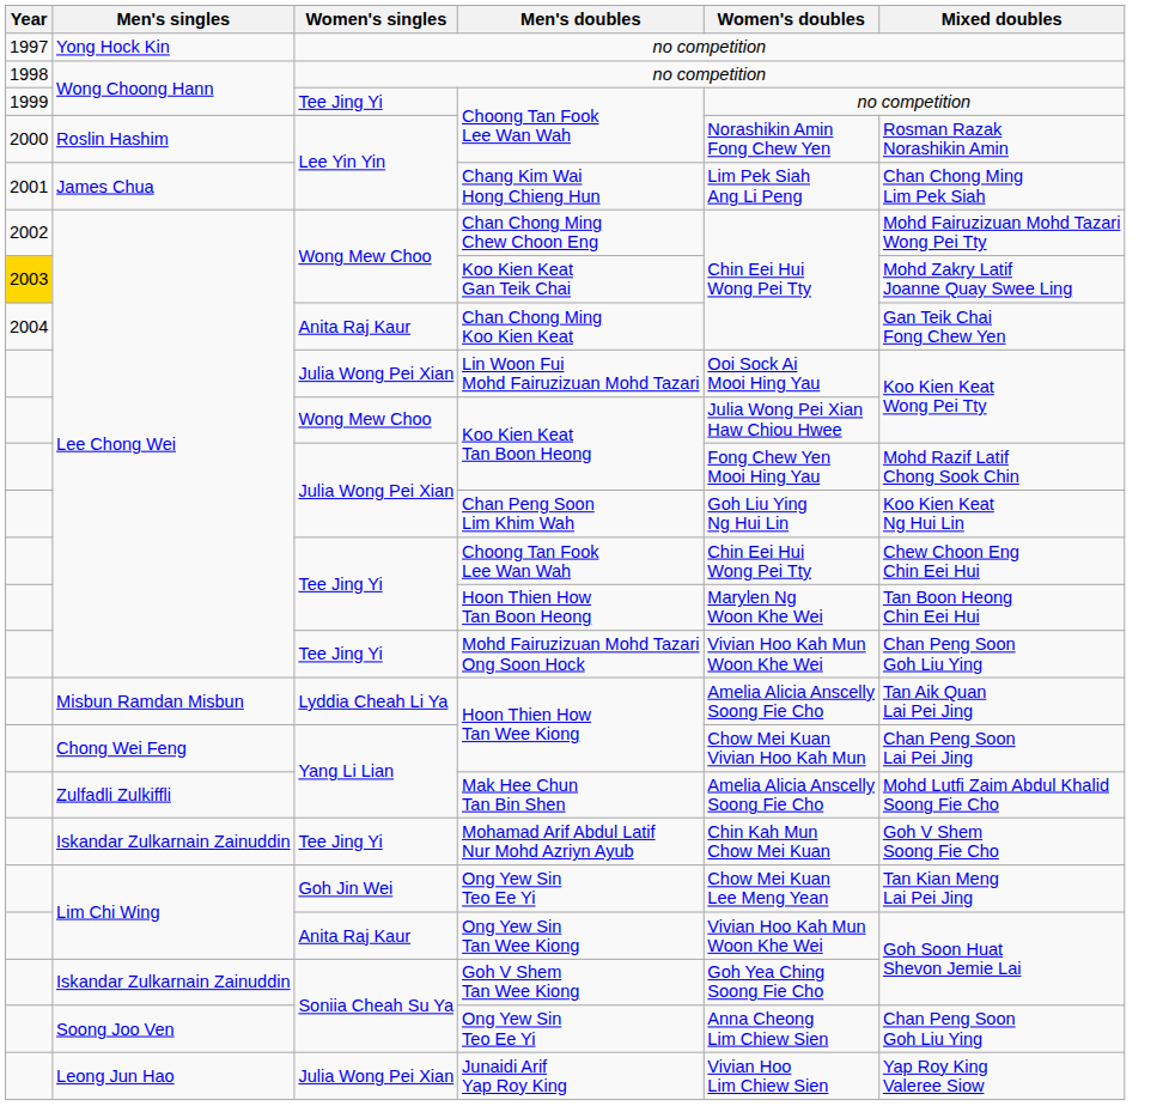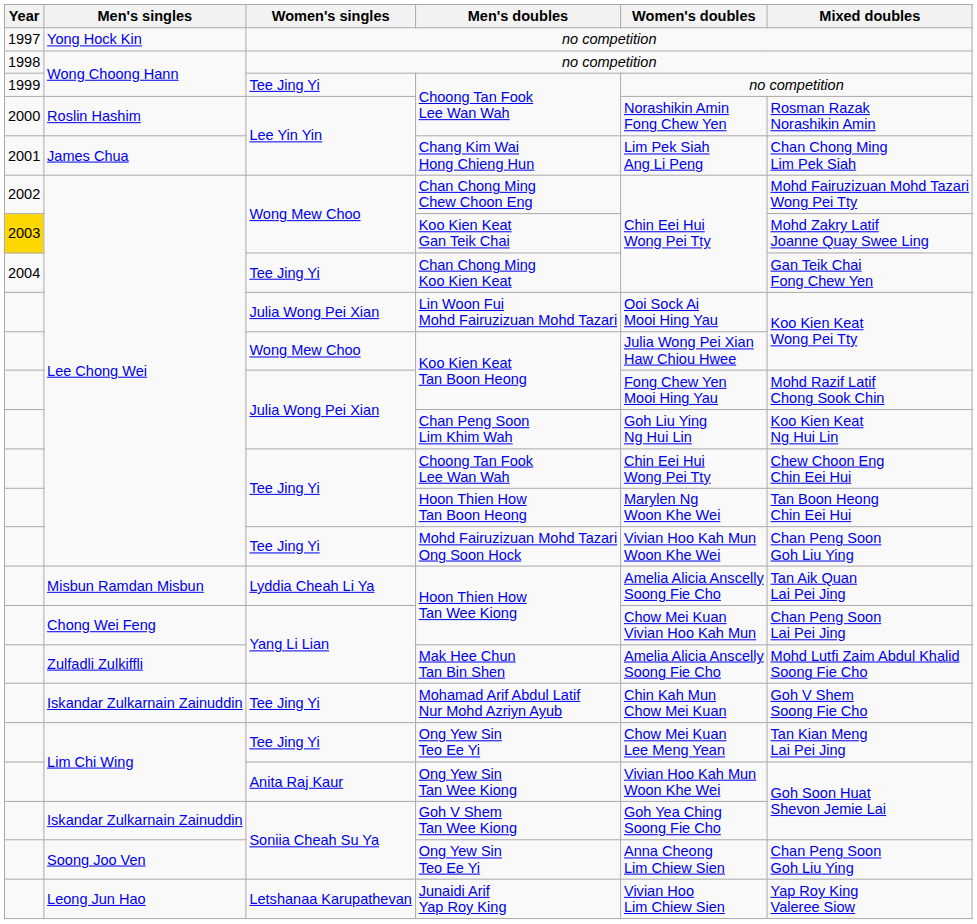Chan Chong Ming Koo Kien Keat | Women's singles: Anita Raj Kaur -> Tee Jing Yi
Lim Chi Wing / Ong Yew Sin Teo Ee Yi | Women's singles: Goh Jin Wei -> Tee Jing Yi
Junaidi Arif Yap Roy King | Women's singles: Julia Wong Pei Xian -> Letshanaa Karupathevan
